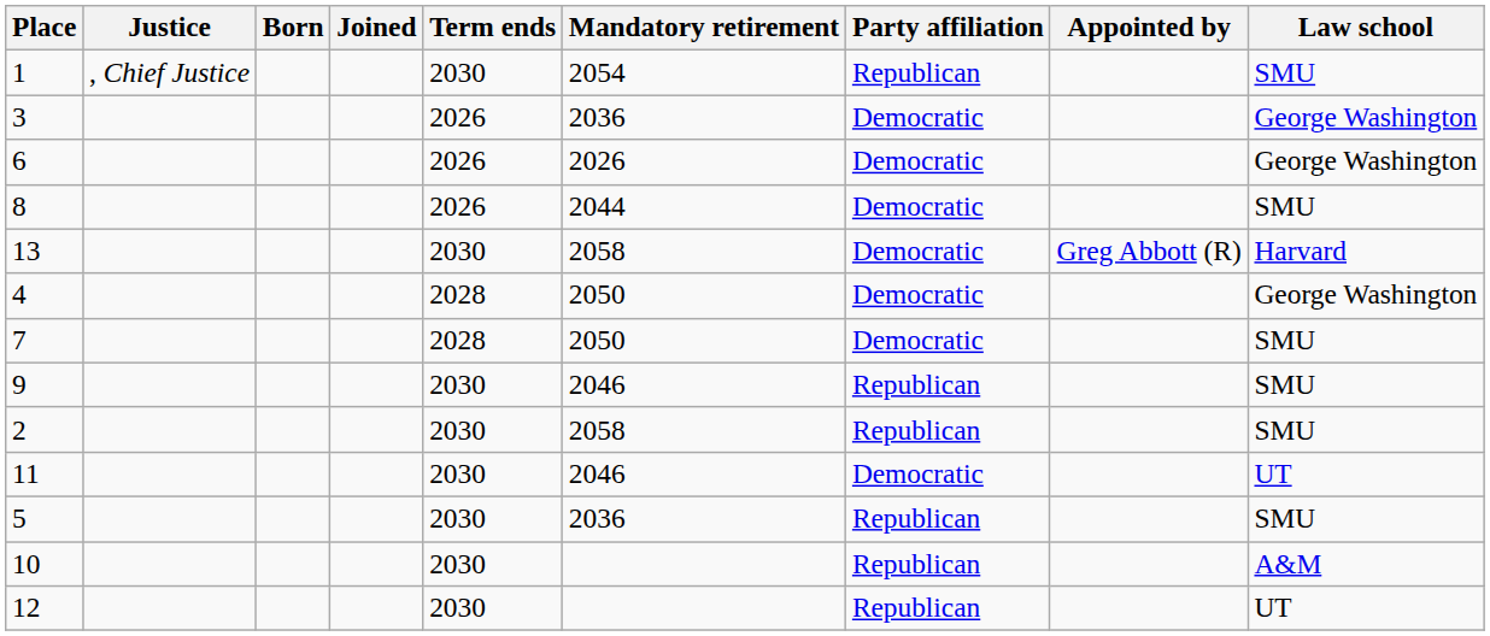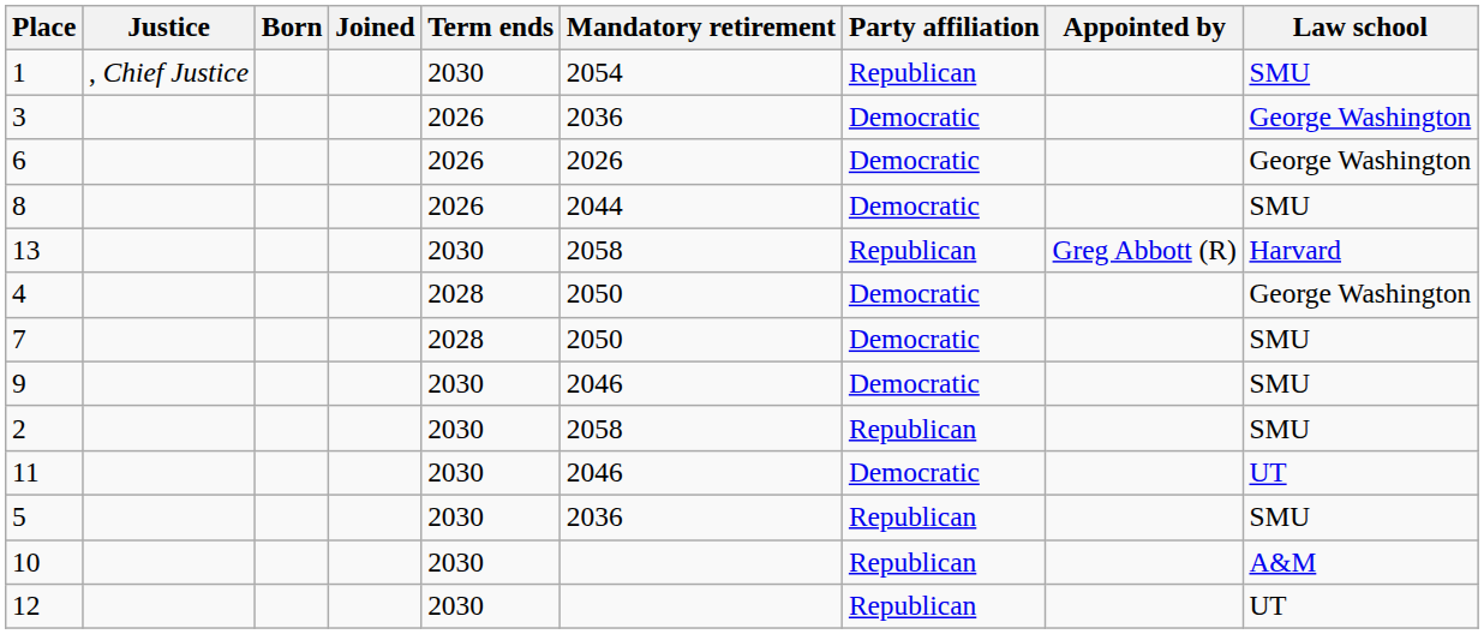13 | Party affiliation: Democratic -> Republican
9 | Party affiliation: Republican -> Democratic
